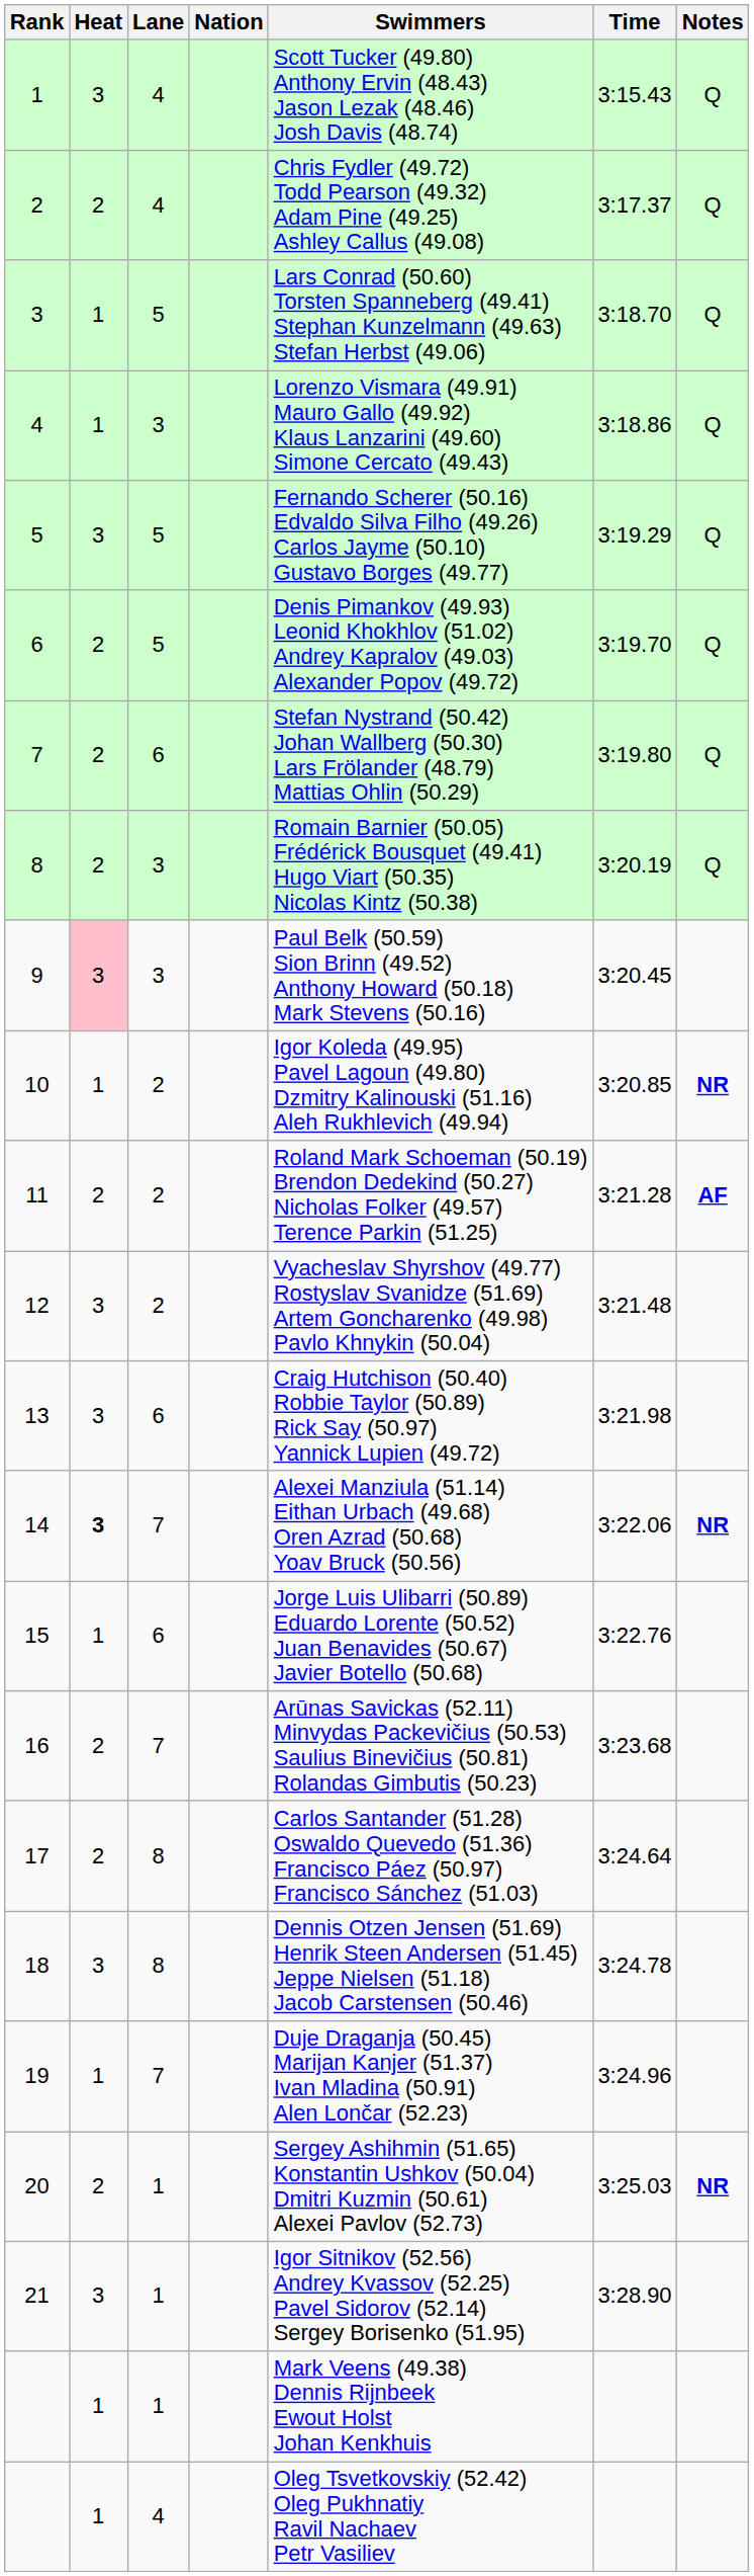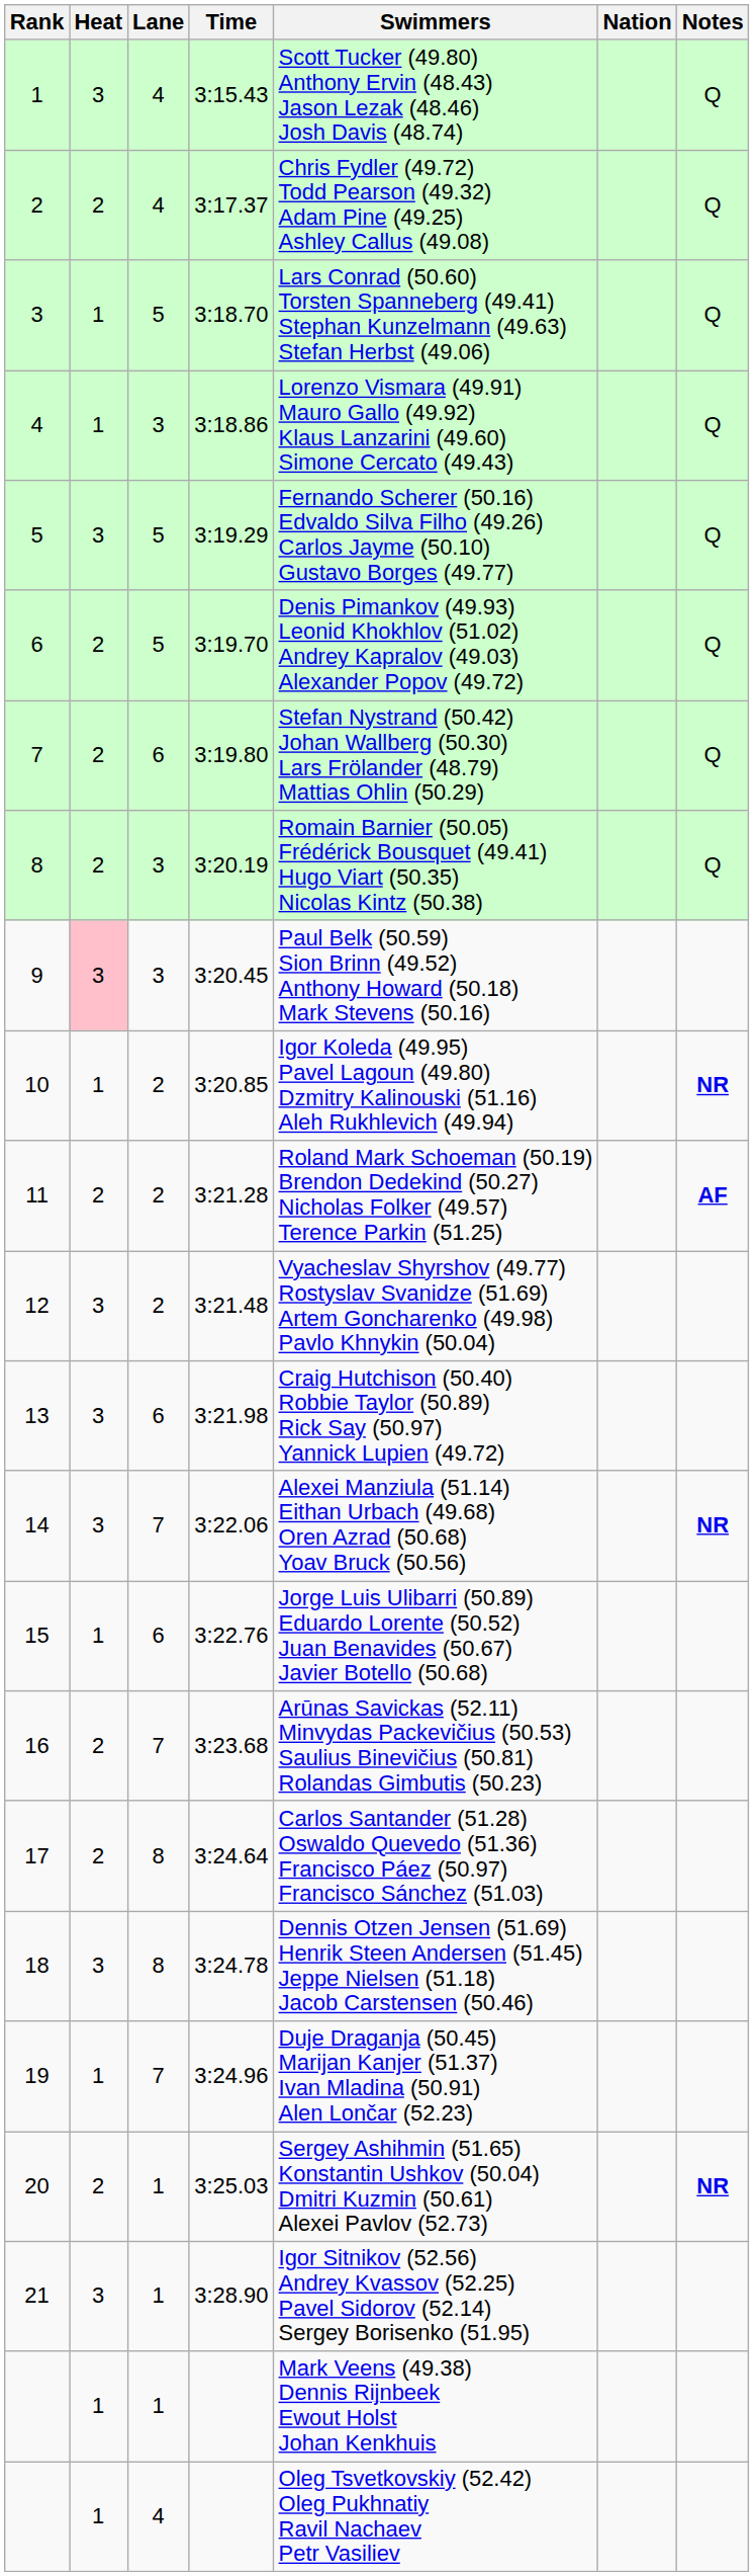columns swapped: Nation <-> Time
14 | Heat: bold -> normal
